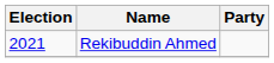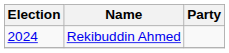Rekibuddin Ahmed | Election: 2021 -> 2024
